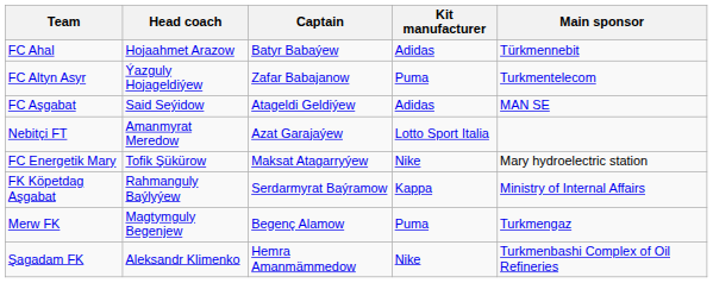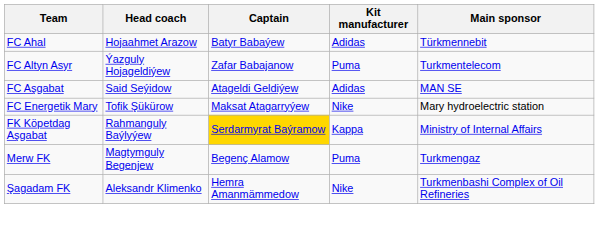- row: Nebitçi FT | Amanmyrat Meredow | Azat Garajaýew | Lotto Sport Italia
FK Köpetdag Aşgabat | Captain: no background -> gold background
